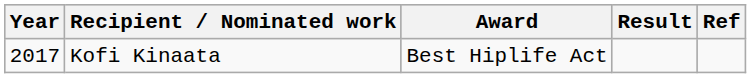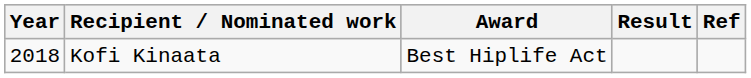Kofi Kinaata | Year: 2017 -> 2018
